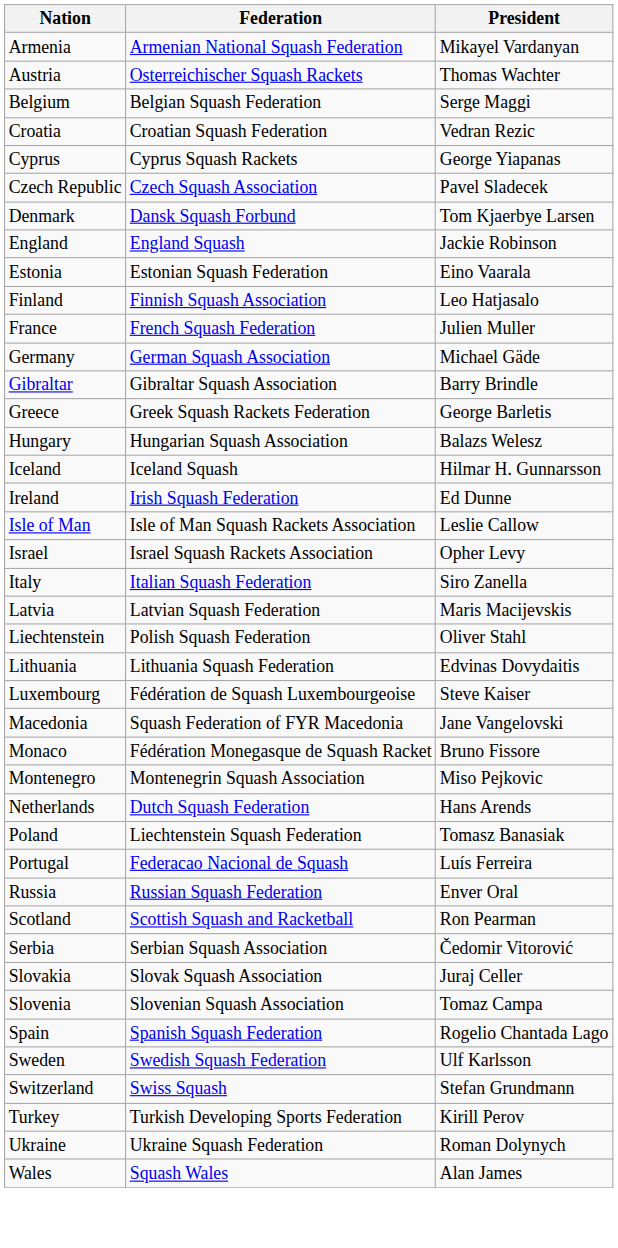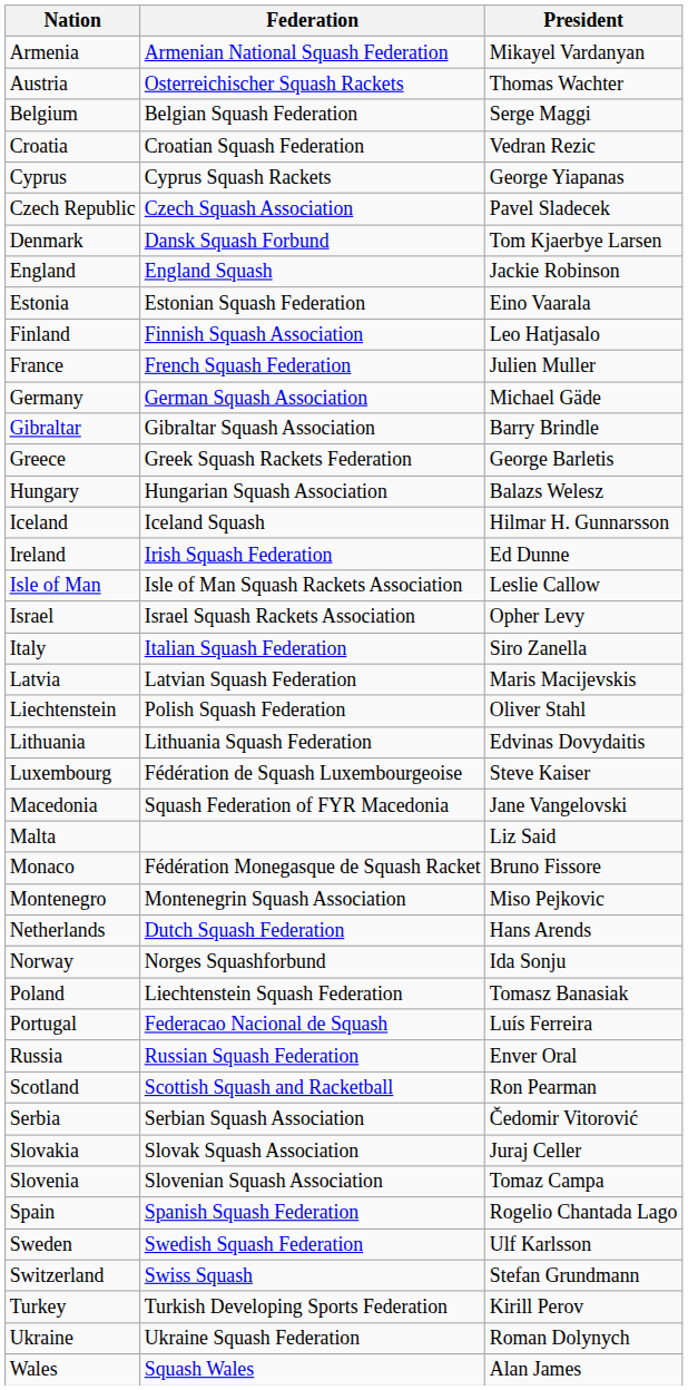+ row: Malta | Liz Said
+ row: Norway | Norges Squashforbund | Ida Sonju
